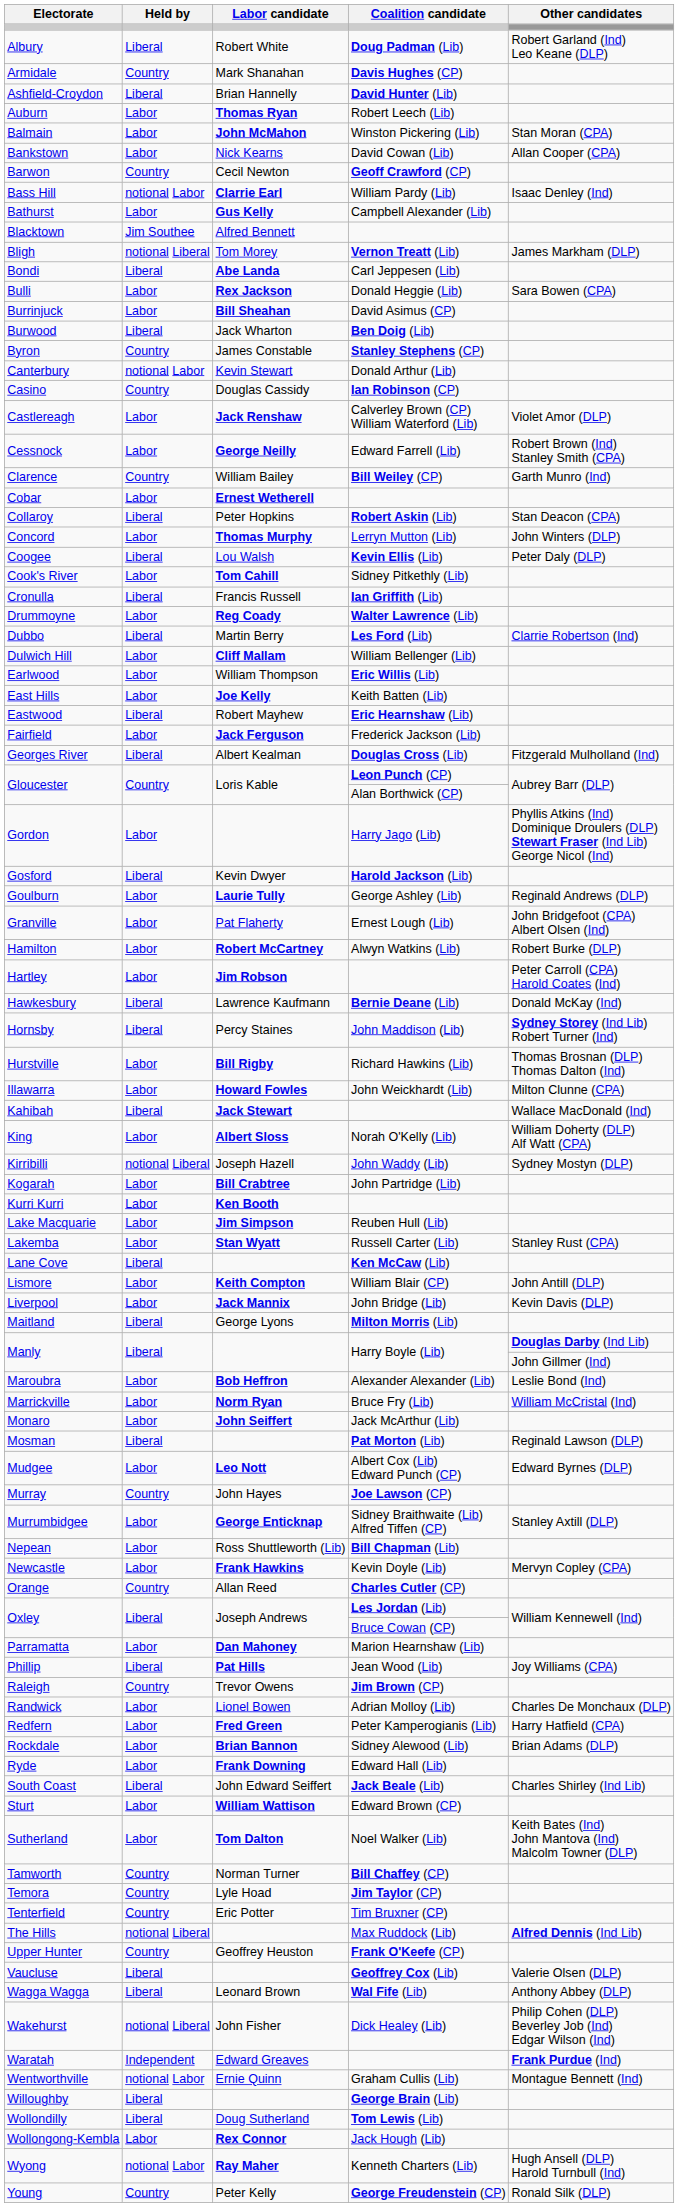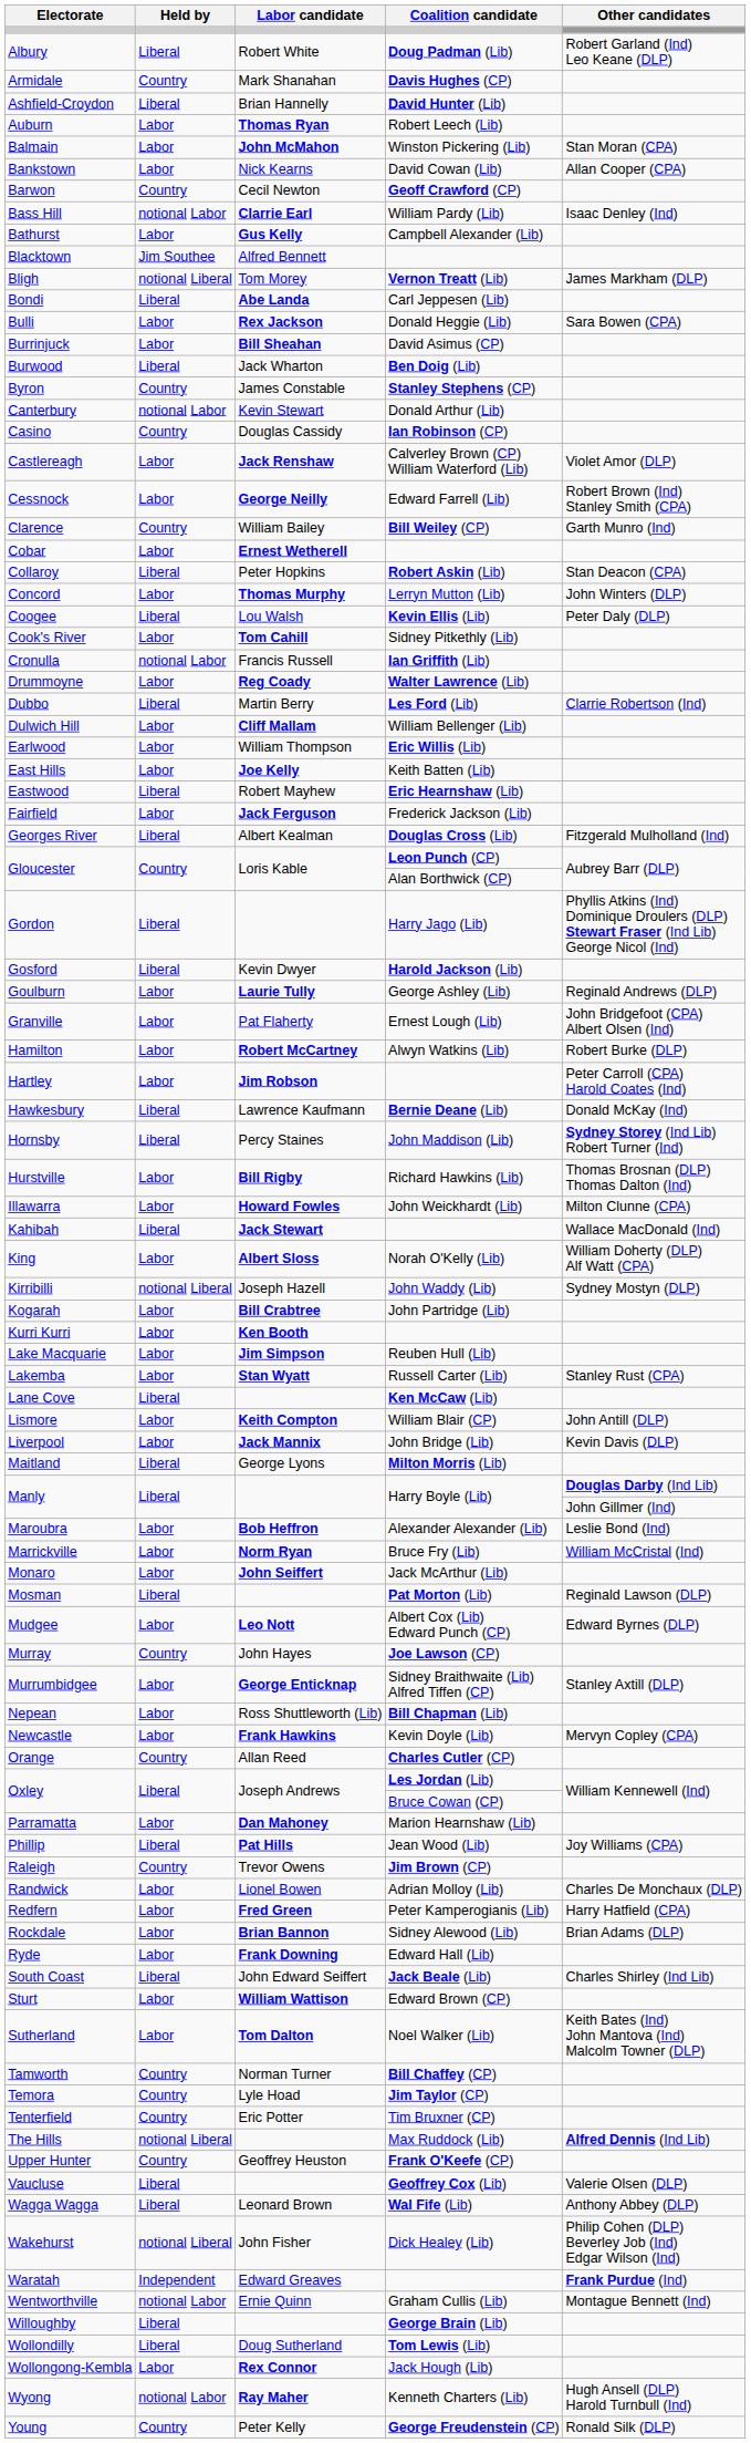Cronulla | Held by: Liberal -> notional Labor
Gordon | Held by: Labor -> Liberal
